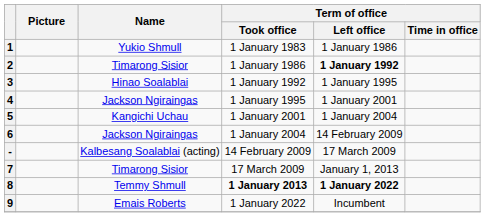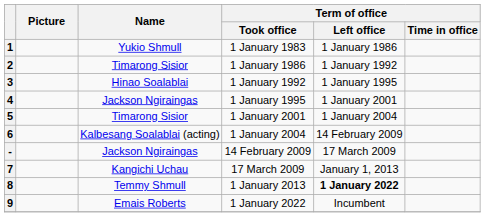2 | Term of office / Left office: bold -> normal
5 | Name: Kangichi Uchau -> Timarong Sisior
6 | Name: Jackson Ngiraingas -> Kalbesang Soalablai (acting)
- | Name: Kalbesang Soalablai (acting) -> Jackson Ngiraingas
7 | Name: Timarong Sisior -> Kangichi Uchau
8 | Term of office / Took office: bold -> normal
